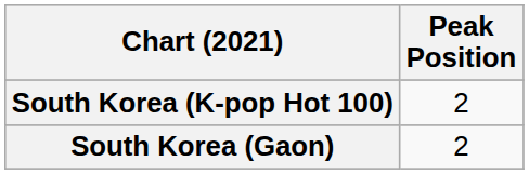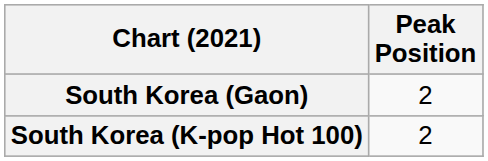rows swapped: South Korea (Gaon) <-> South Korea (K-pop Hot 100)
